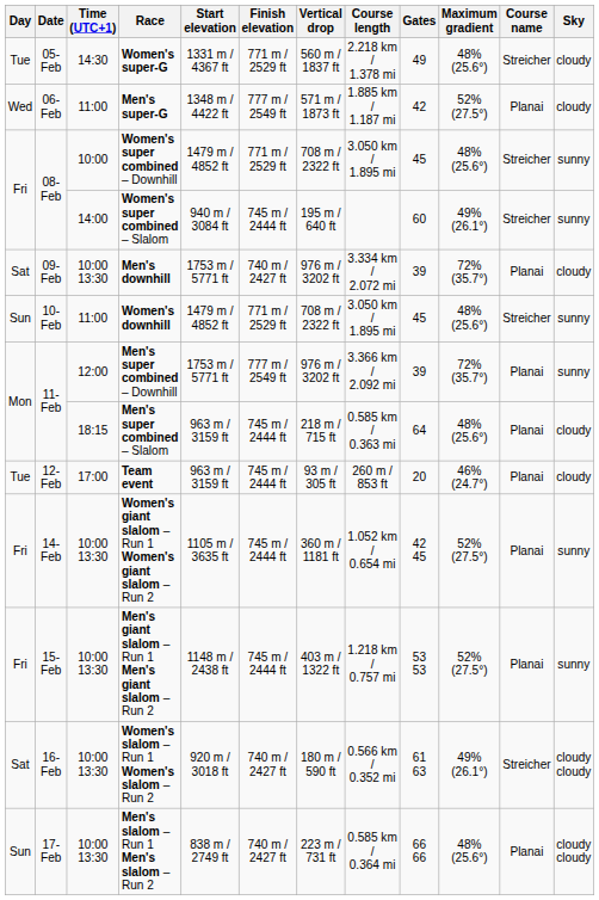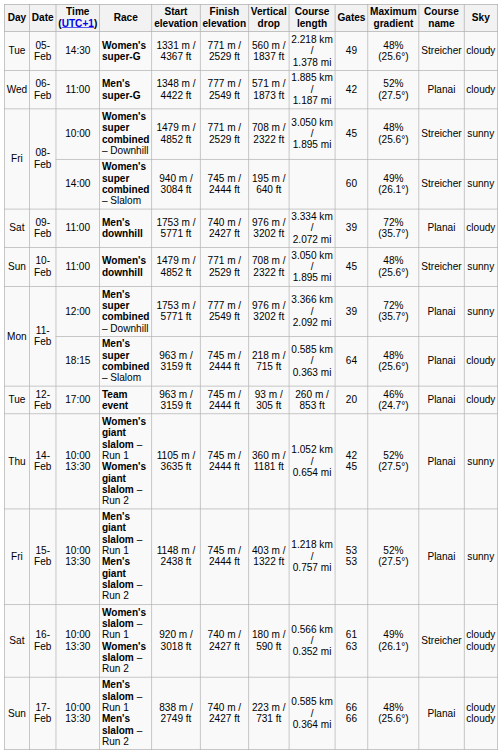Men's downhill | Time (UTC+1): 10:00 13:30 -> 11:00
Women's giant slalom – Run 1 Women's giant slalom – Run 2 | Day: Fri -> Thu
